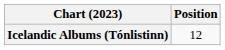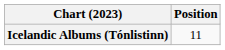Icelandic Albums (Tónlistinn) | Position: 12 -> 11
